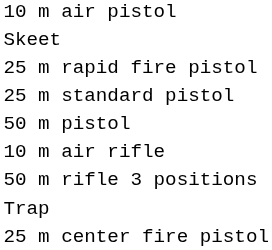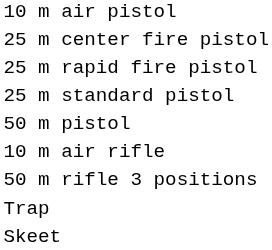rows swapped: 25 m center fire pistol <-> Skeet
